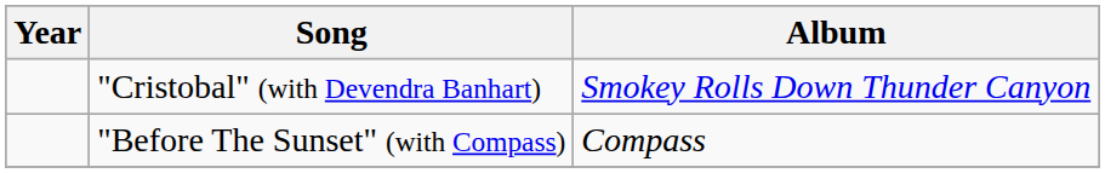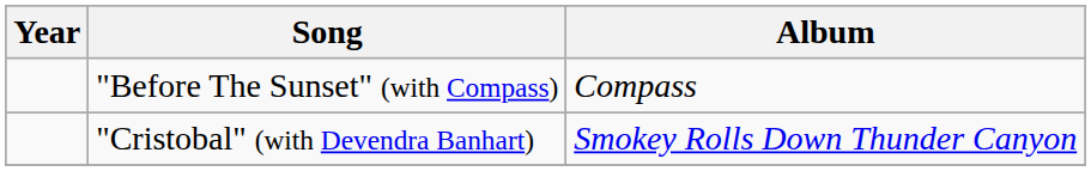rows swapped: "Cristobal" (with Devendra Banhart) <-> "Before The Sunset" (with Compass)
